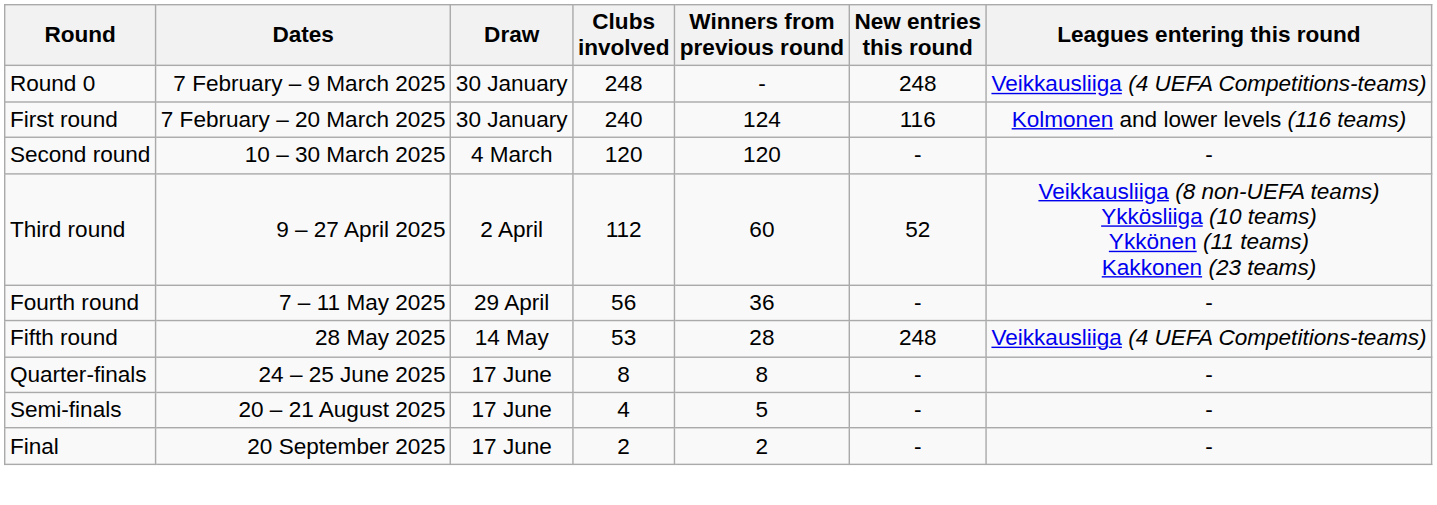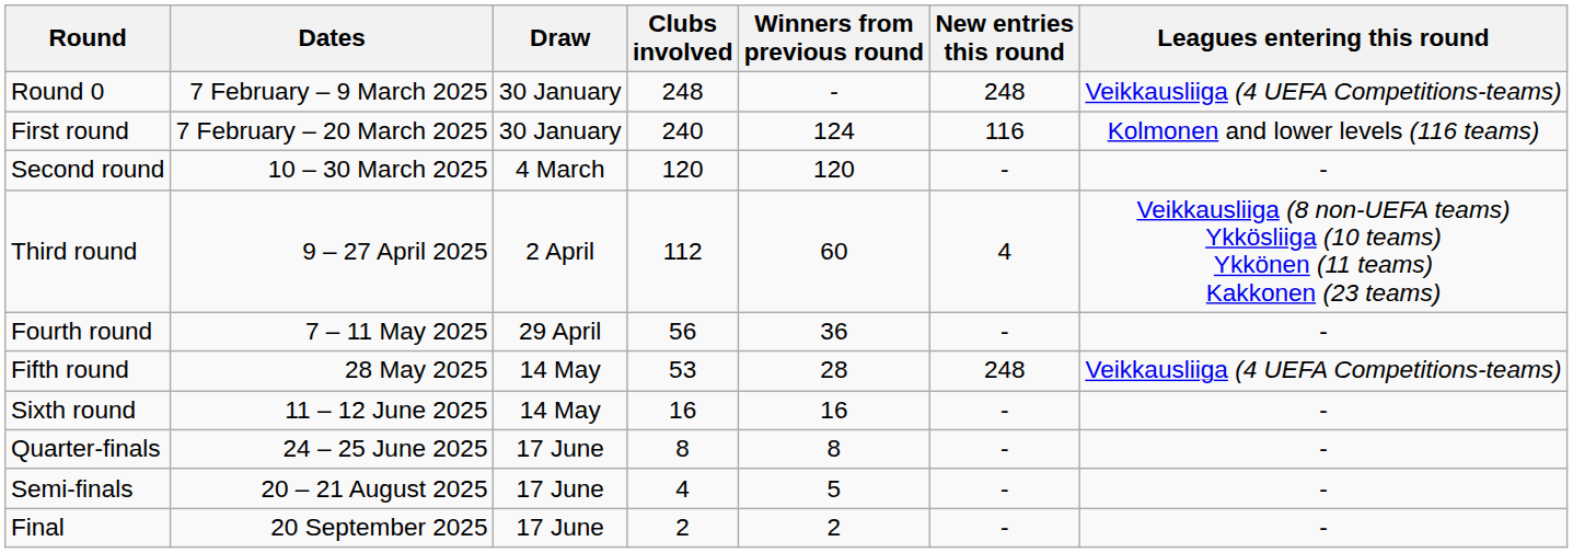Third round | New entries this round: 52 -> 4
+ row: Sixth round | 11 – 12 June 2025 | 14 May | 16 | 16 | - | -
